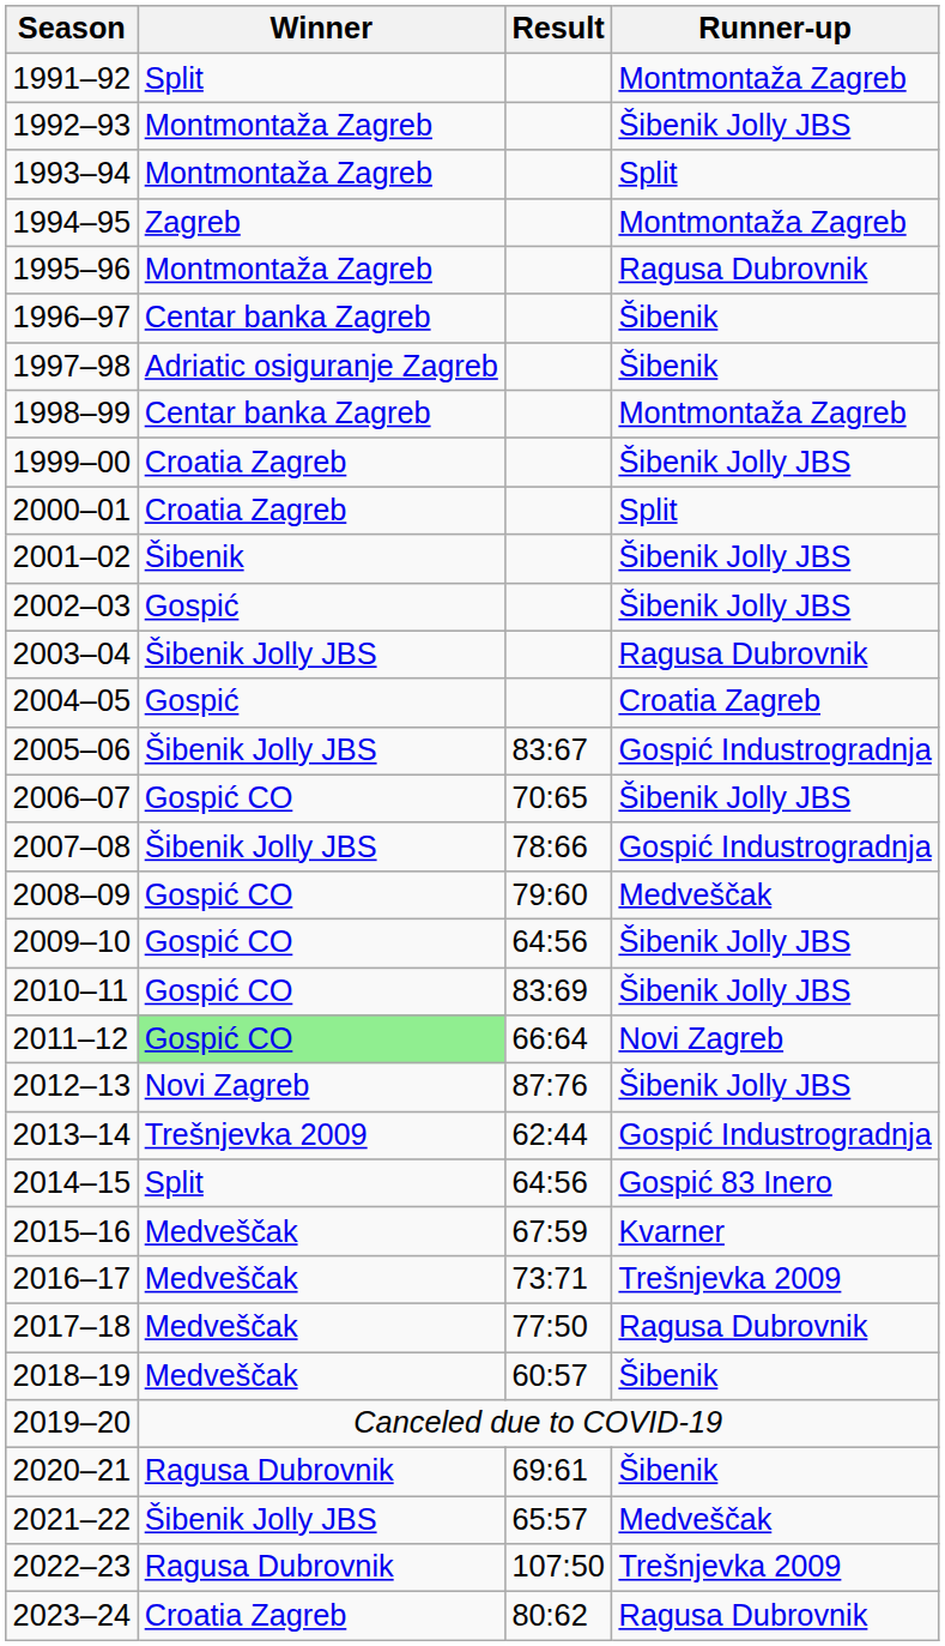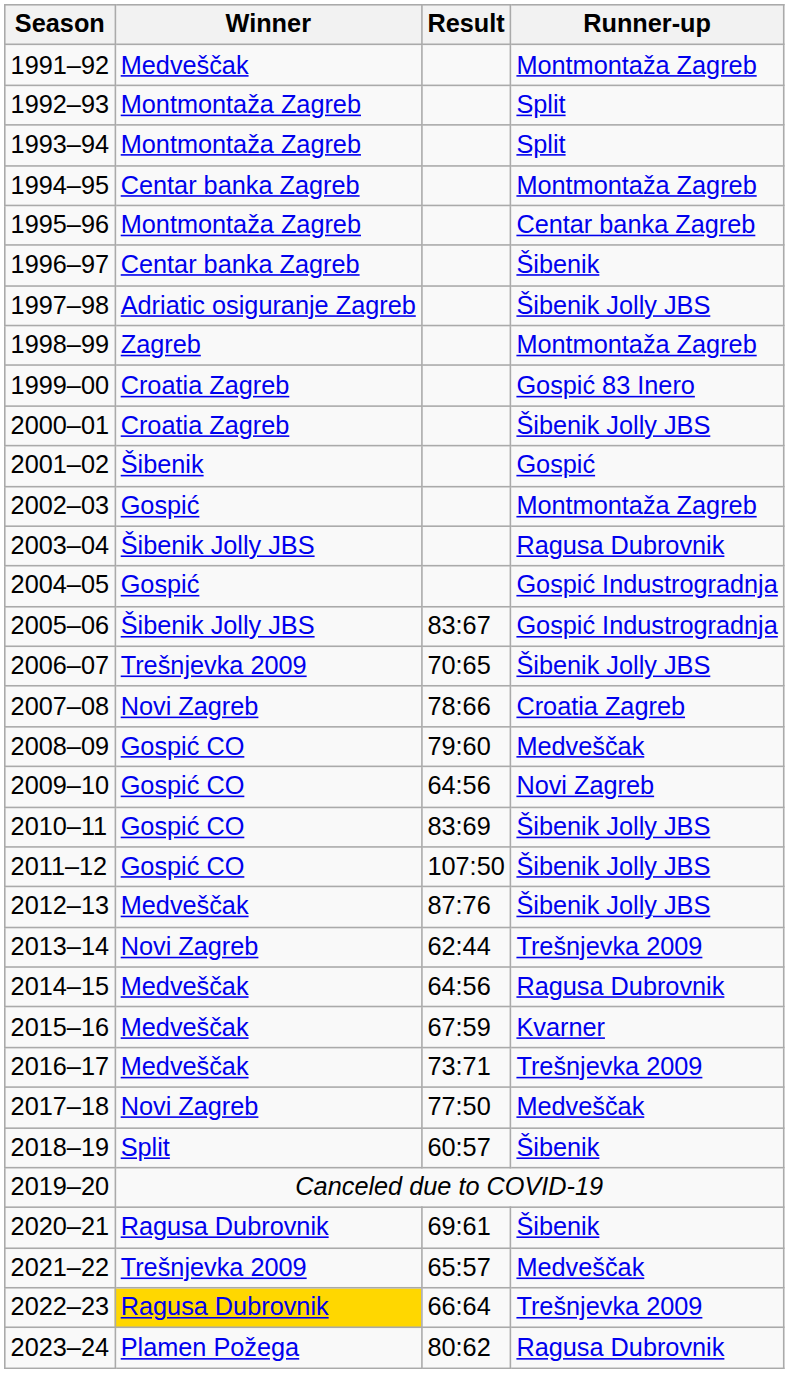1991–92 | Winner: Split -> Medveščak
1992–93 | Runner-up: Šibenik Jolly JBS -> Split
1994–95 | Winner: Zagreb -> Centar banka Zagreb
1995–96 | Runner-up: Ragusa Dubrovnik -> Centar banka Zagreb
1997–98 | Runner-up: Šibenik -> Šibenik Jolly JBS
1998–99 | Winner: Centar banka Zagreb -> Zagreb
1999–00 | Runner-up: Šibenik Jolly JBS -> Gospić 83 Inero
2000–01 | Runner-up: Split -> Šibenik Jolly JBS
2001–02 | Runner-up: Šibenik Jolly JBS -> Gospić
2002–03 | Runner-up: Šibenik Jolly JBS -> Montmontaža Zagreb
2004–05 | Runner-up: Croatia Zagreb -> Gospić Industrogradnja
2006–07 | Winner: Gospić CO -> Trešnjevka 2009
2007–08 | Winner: Šibenik Jolly JBS -> Novi Zagreb
2007–08 | Runner-up: Gospić Industrogradnja -> Croatia Zagreb
2009–10 | Runner-up: Šibenik Jolly JBS -> Novi Zagreb
2011–12 | Winner: lightgreen background -> no background
2011–12 | Result: 66:64 -> 107:50
2011–12 | Runner-up: Novi Zagreb -> Šibenik Jolly JBS
2012–13 | Winner: Novi Zagreb -> Medveščak
2013–14 | Winner: Trešnjevka 2009 -> Novi Zagreb
2013–14 | Runner-up: Gospić Industrogradnja -> Trešnjevka 2009
2014–15 | Winner: Split -> Medveščak
2014–15 | Runner-up: Gospić 83 Inero -> Ragusa Dubrovnik
2017–18 | Winner: Medveščak -> Novi Zagreb
2017–18 | Runner-up: Ragusa Dubrovnik -> Medveščak
2018–19 | Winner: Medveščak -> Split
2021–22 | Winner: Šibenik Jolly JBS -> Trešnjevka 2009
2022–23 | Winner: no background -> gold background
2022–23 | Result: 107:50 -> 66:64
2023–24 | Winner: Croatia Zagreb -> Plamen Požega
